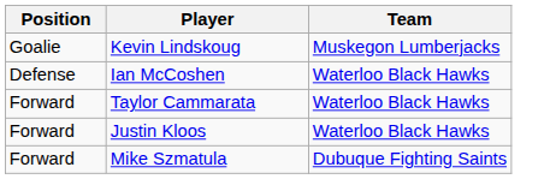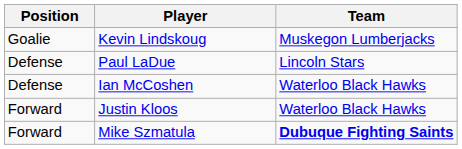+ row: Defense | Paul LaDue | Lincoln Stars
- row: Forward | Taylor Cammarata | Waterloo Black Hawks
Mike Szmatula | Team: normal -> bold
